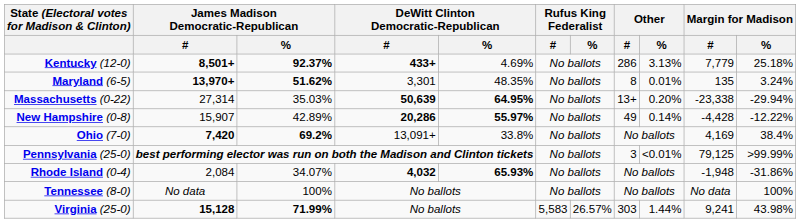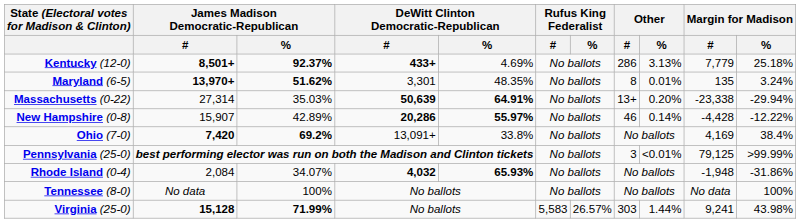Massachusetts (0-22) | DeWitt Clinton Democratic-Republican / %: 64.95% -> 64.91%
New Hampshire (0-8) | Other / #: 49 -> 46
